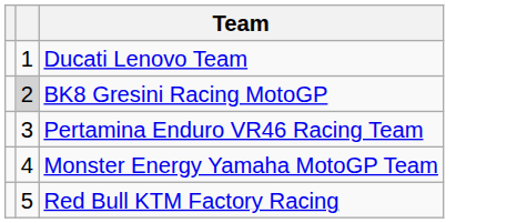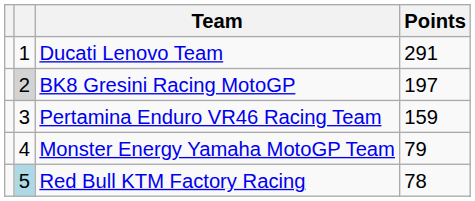+ column: Points | 291 | 197 | 159 | 79 | 78
Red Bull KTM Factory Racing | column 2: no background -> lightblue background
